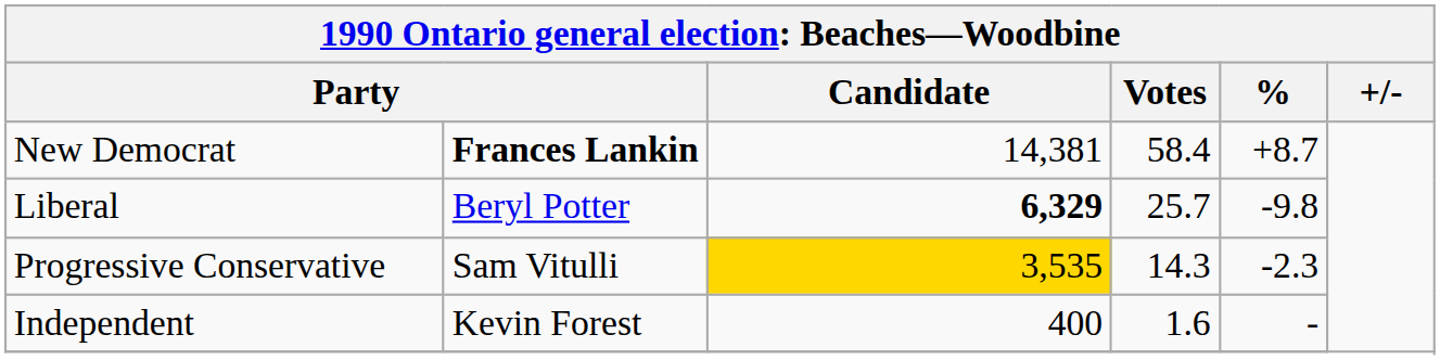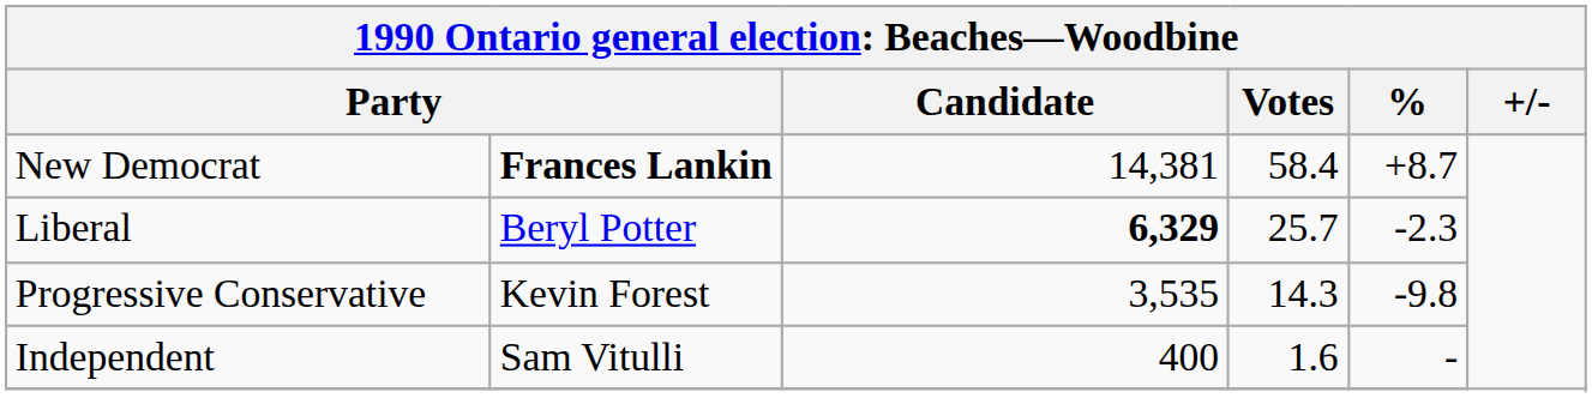Liberal | %: -9.8 -> -2.3
Progressive Conservative | column 2: Sam Vitulli -> Kevin Forest
Progressive Conservative | Candidate: gold background -> no background
Progressive Conservative | %: -2.3 -> -9.8
Independent | column 2: Kevin Forest -> Sam Vitulli
